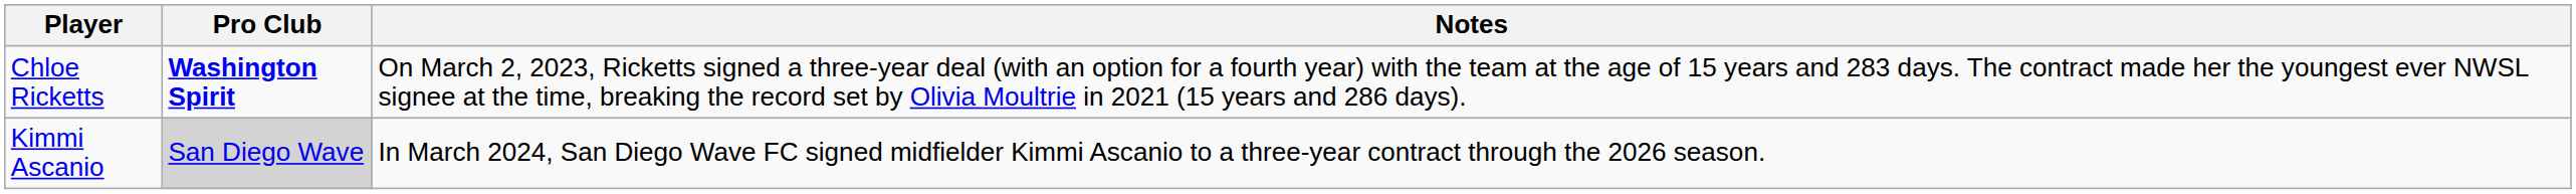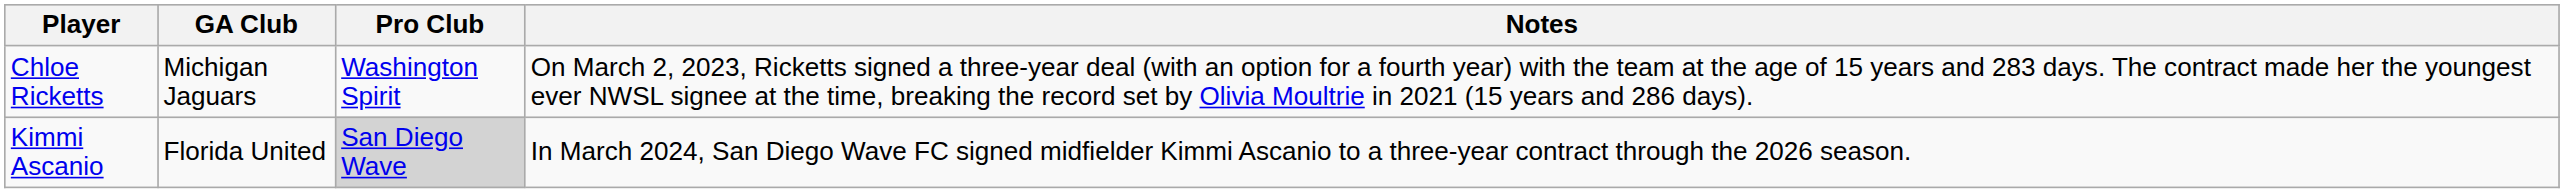+ column: GA Club | Michigan Jaguars | Florida United
Chloe Ricketts | Pro Club: bold -> normal
